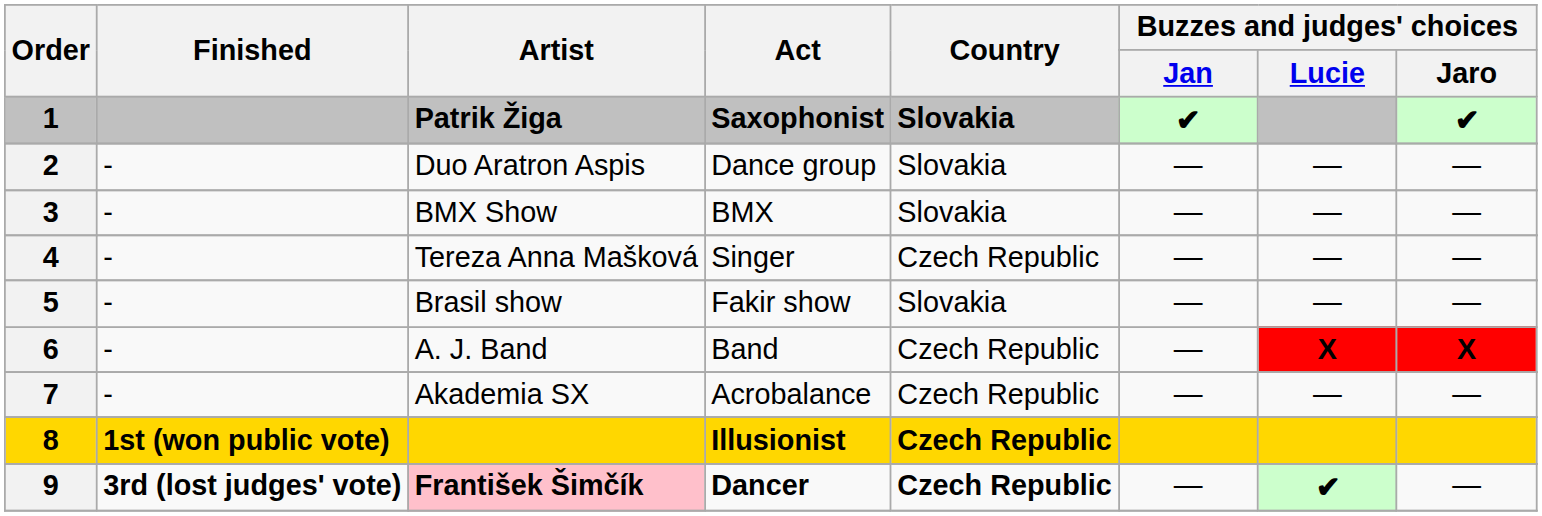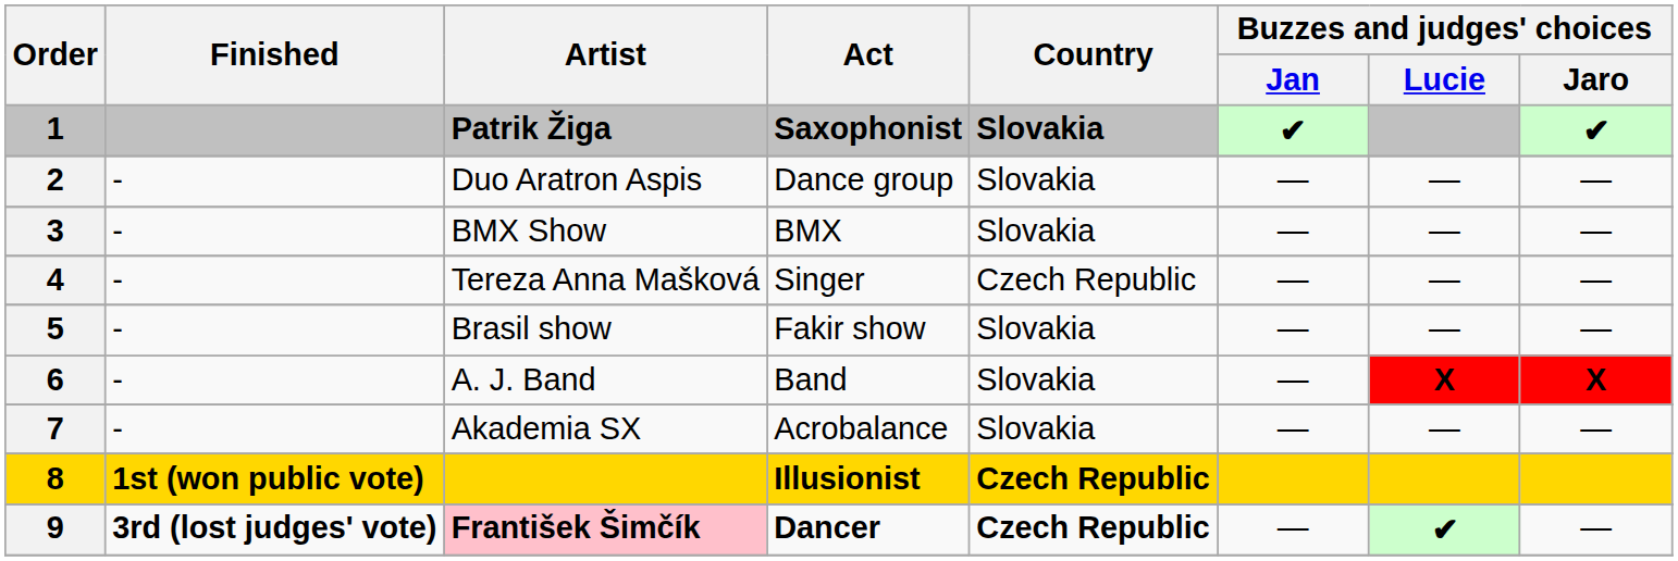6 | Country: Czech Republic -> Slovakia
7 | Country: Czech Republic -> Slovakia
